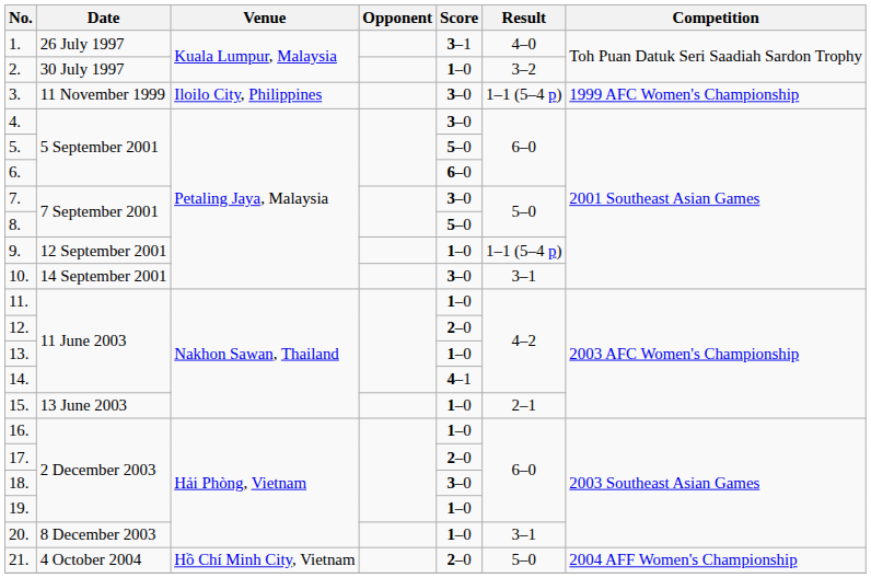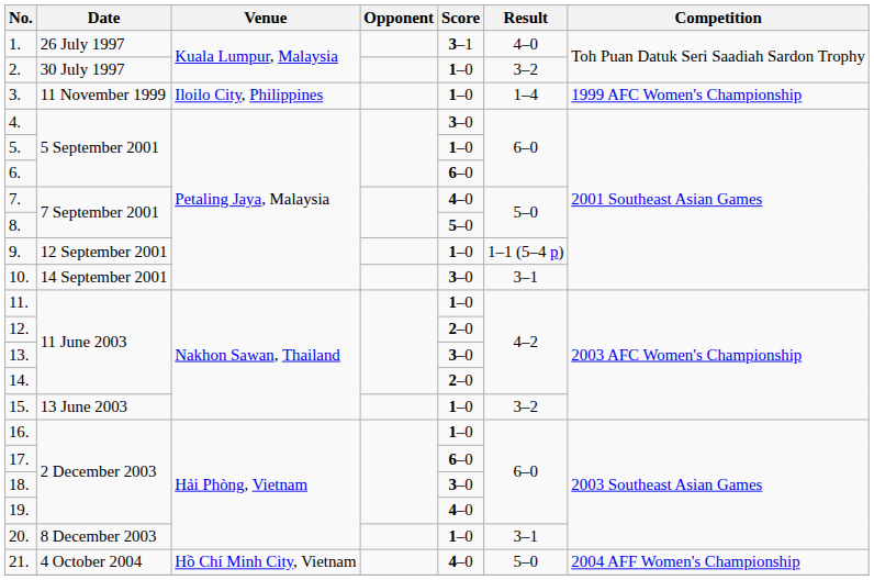3. | Score: 3–0 -> 1–0
3. | Result: 1–1 (5–4 p) -> 1–4
5. | Score: 5–0 -> 1–0
7. | Score: 3–0 -> 4–0
13. | Score: 1–0 -> 3–0
14. | Score: 4–1 -> 2–0
15. | Result: 2–1 -> 3–2
17. | Score: 2–0 -> 6–0
19. | Score: 1–0 -> 4–0
21. | Score: 2–0 -> 4–0
